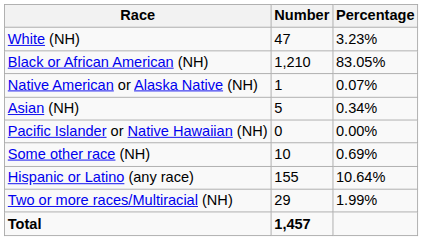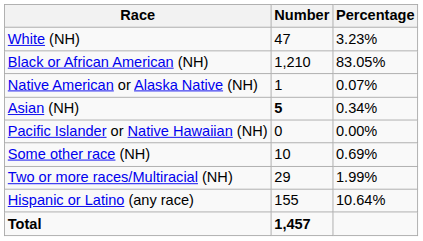Asian (NH) | Number: normal -> bold
rows swapped: Two or more races/Multiracial (NH) <-> Hispanic or Latino (any race)
